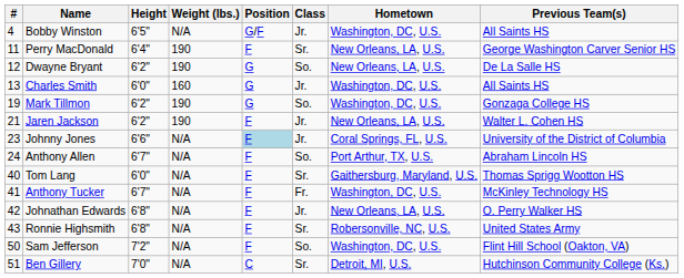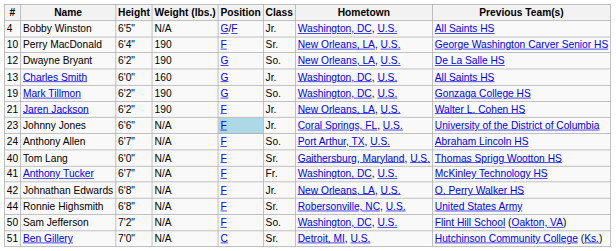Perry MacDonald | #: 11 -> 10
Ronnie Highsmith | #: 43 -> 44
